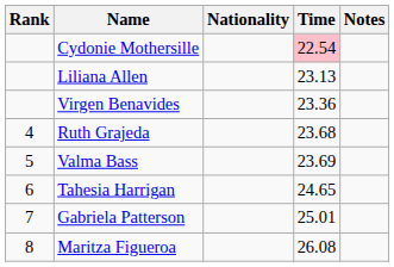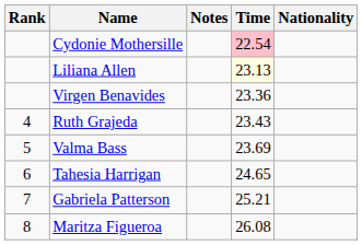columns swapped: Nationality <-> Notes
Liliana Allen | Time: no background -> lightyellow background
Ruth Grajeda | Time: 23.68 -> 23.43
Gabriela Patterson | Time: 25.01 -> 25.21
